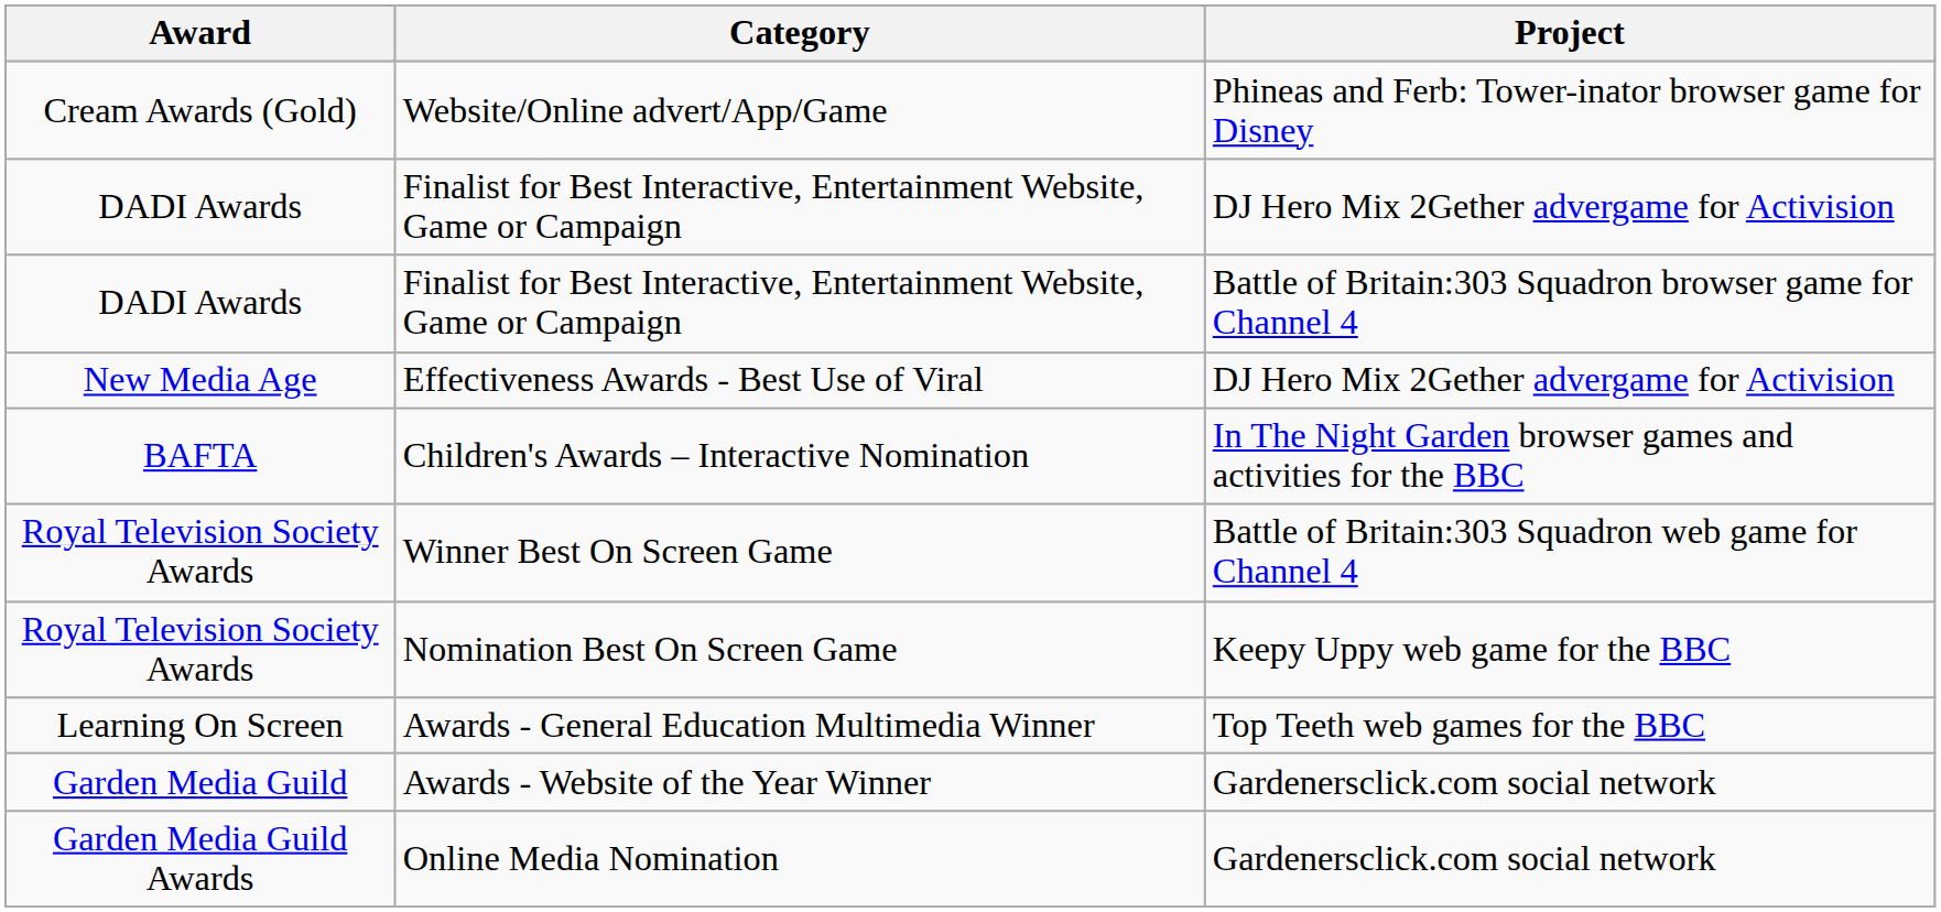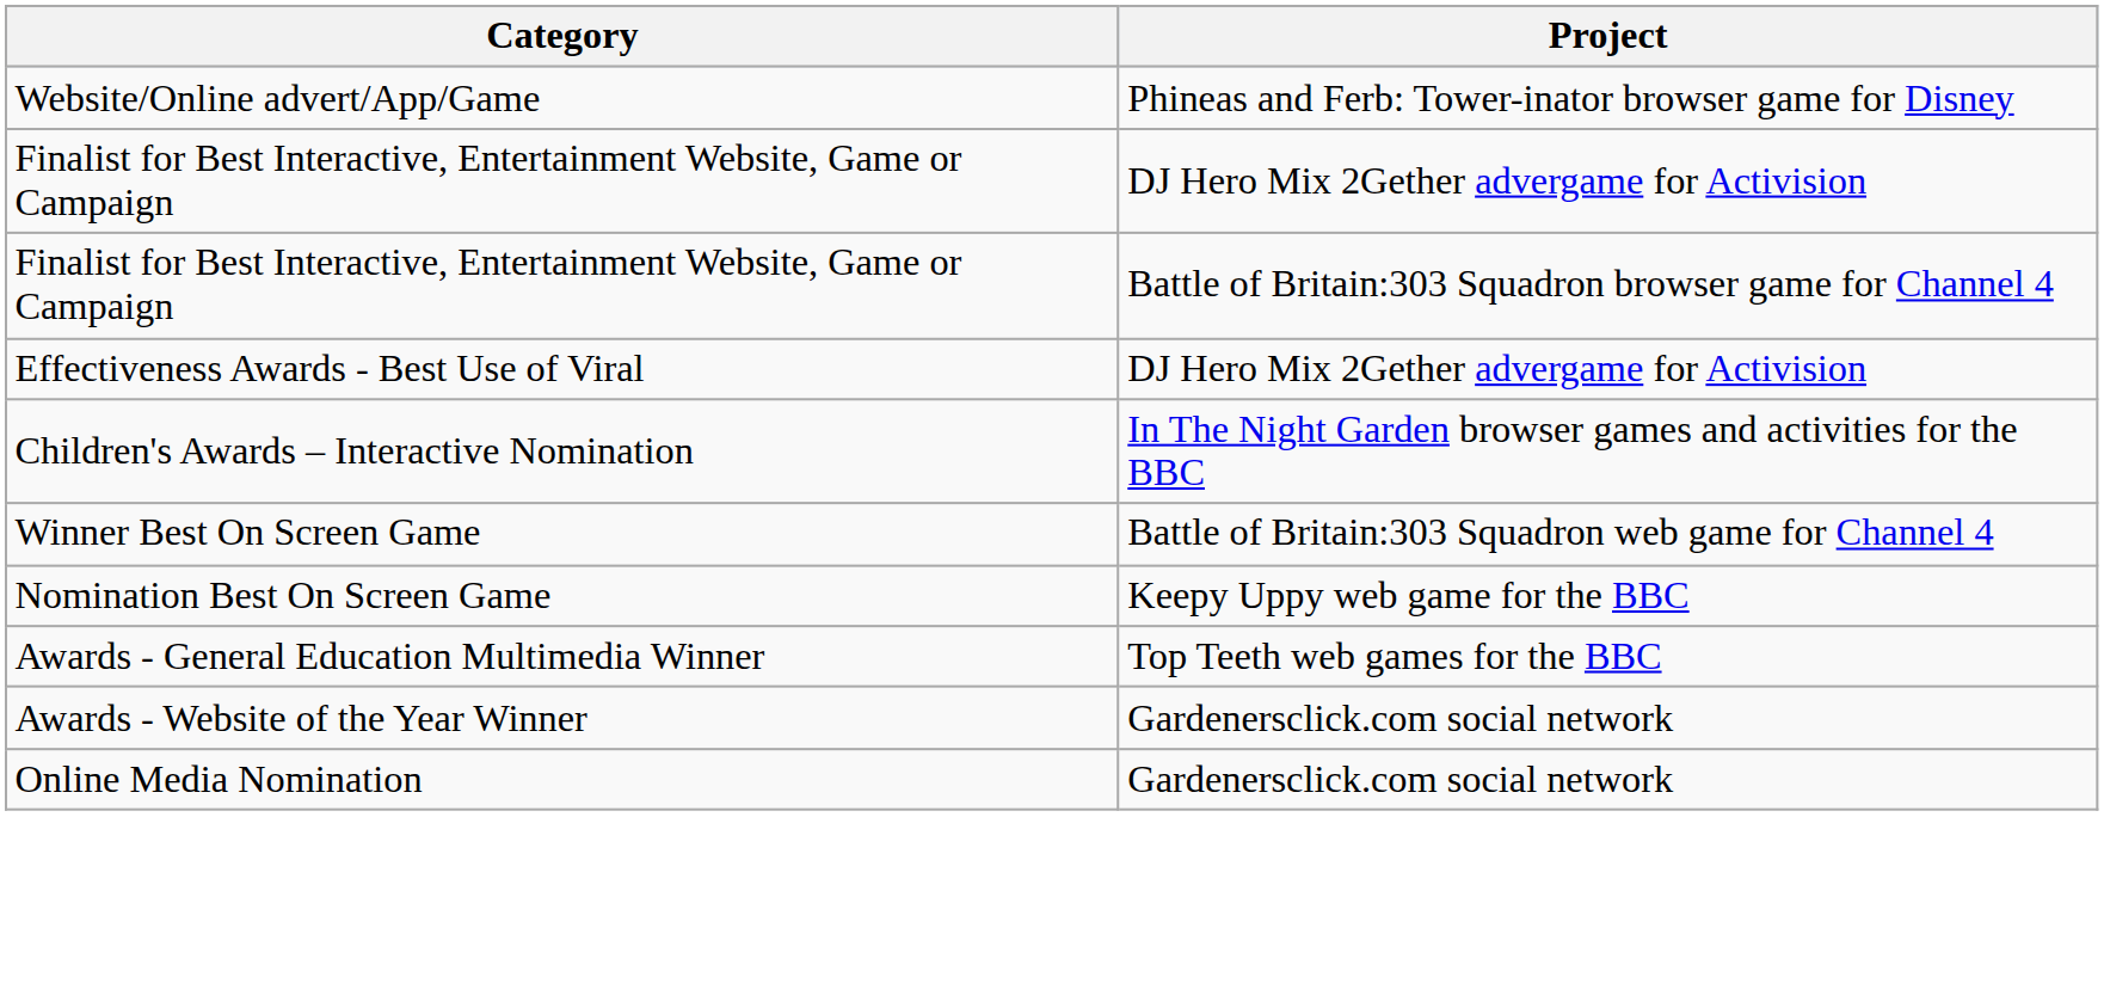- column: Award | Cream Awards (Gold) | DADI Awards | DADI Awards | New Media Age | BAFTA | Royal Television Society Awards | Royal Television Society Awards | Learning On Screen | Garden Media Guild | Garden Media Guild Awards
